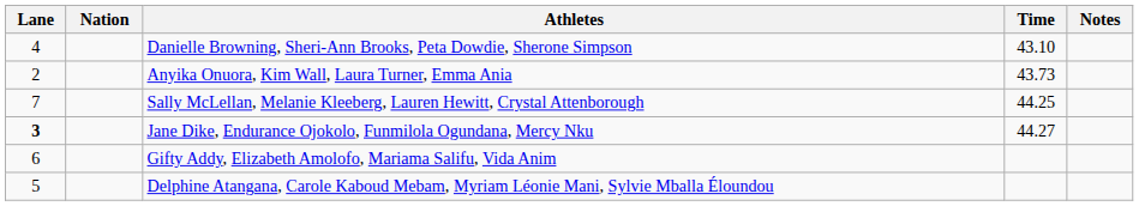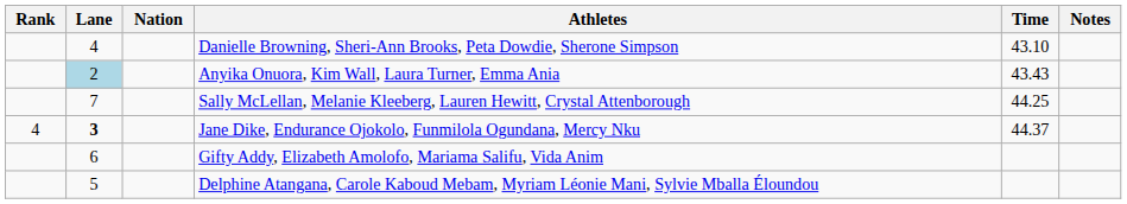+ column: Rank | 4
Anyika Onuora, Kim Wall, Laura Turner, Emma Ania | Lane: no background -> lightblue background
Anyika Onuora, Kim Wall, Laura Turner, Emma Ania | Time: 43.73 -> 43.43
Jane Dike, Endurance Ojokolo, Funmilola Ogundana, Mercy Nku | Time: 44.27 -> 44.37
